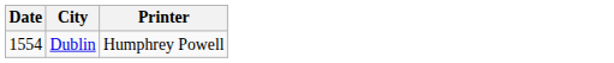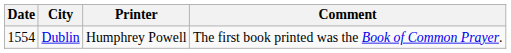+ column: Comment | The first book printed was the Book of Common Prayer.
